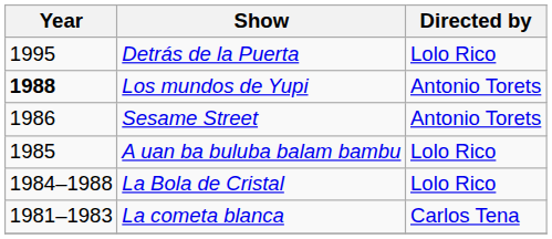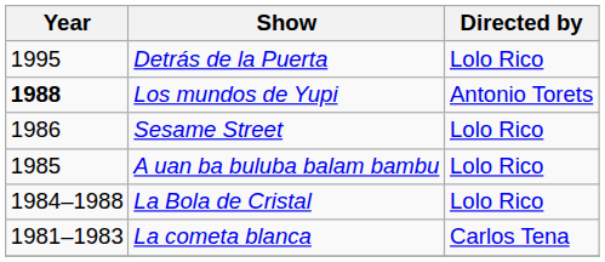Sesame Street | Directed by: Antonio Torets -> Lolo Rico
